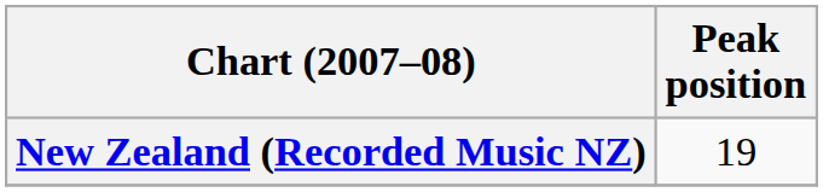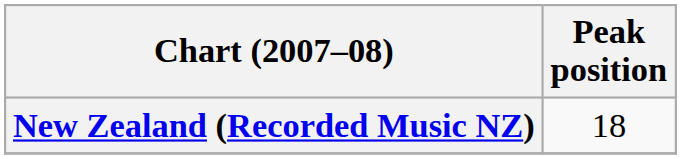New Zealand (Recorded Music NZ) | Peak position: 19 -> 18
